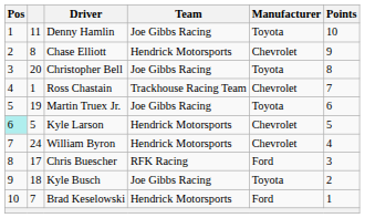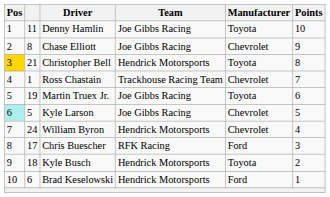Chase Elliott | Team: Hendrick Motorsports -> Joe Gibbs Racing
Christopher Bell | Pos: no background -> gold background
Christopher Bell | column 2: 20 -> 21
Christopher Bell | Team: Joe Gibbs Racing -> Hendrick Motorsports
Kyle Larson | Team: Hendrick Motorsports -> Joe Gibbs Racing
Kyle Busch | Team: Joe Gibbs Racing -> Hendrick Motorsports
Brad Keselowski | column 2: 7 -> 6
